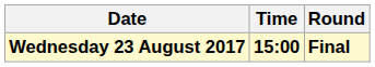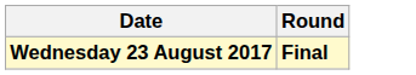- column: Time | 15:00
